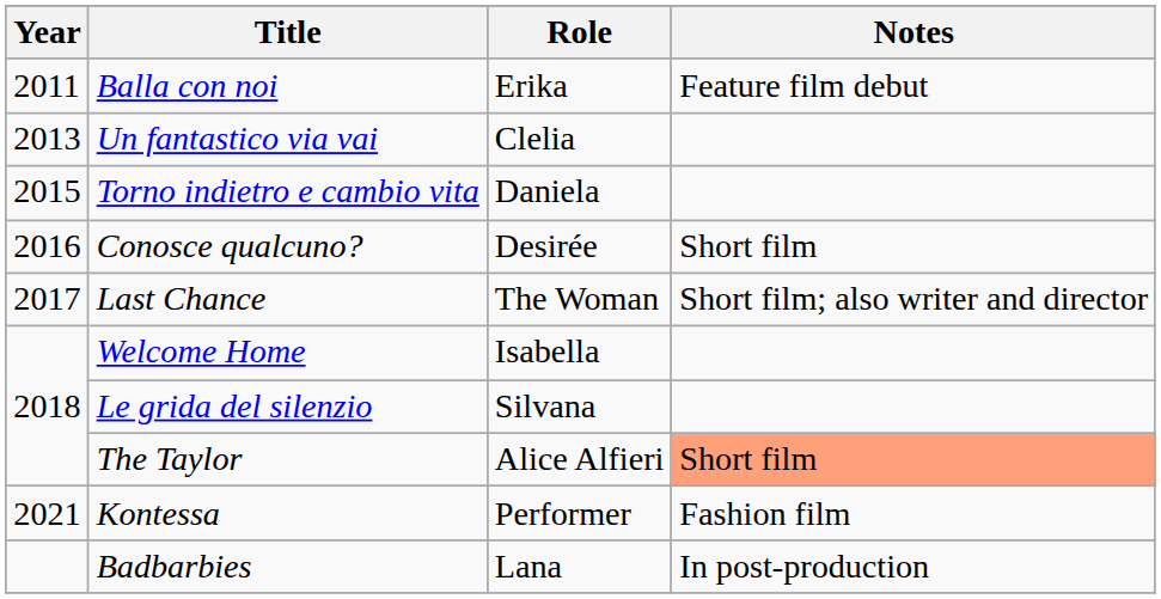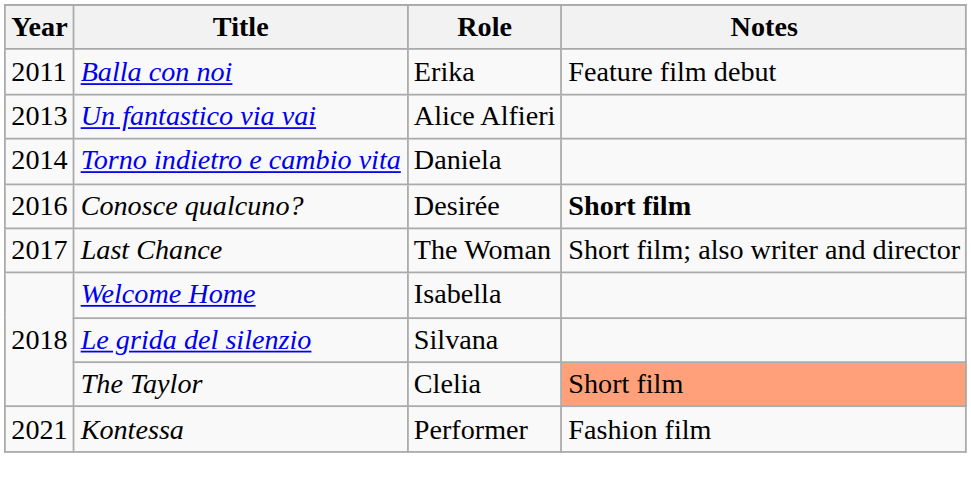Un fantastico via vai | Role: Clelia -> Alice Alfieri
Torno indietro e cambio vita | Year: 2015 -> 2014
Conosce qualcuno? | Notes: normal -> bold
The Taylor | Role: Alice Alfieri -> Clelia
- row: Badbarbies | Lana | In post-production
